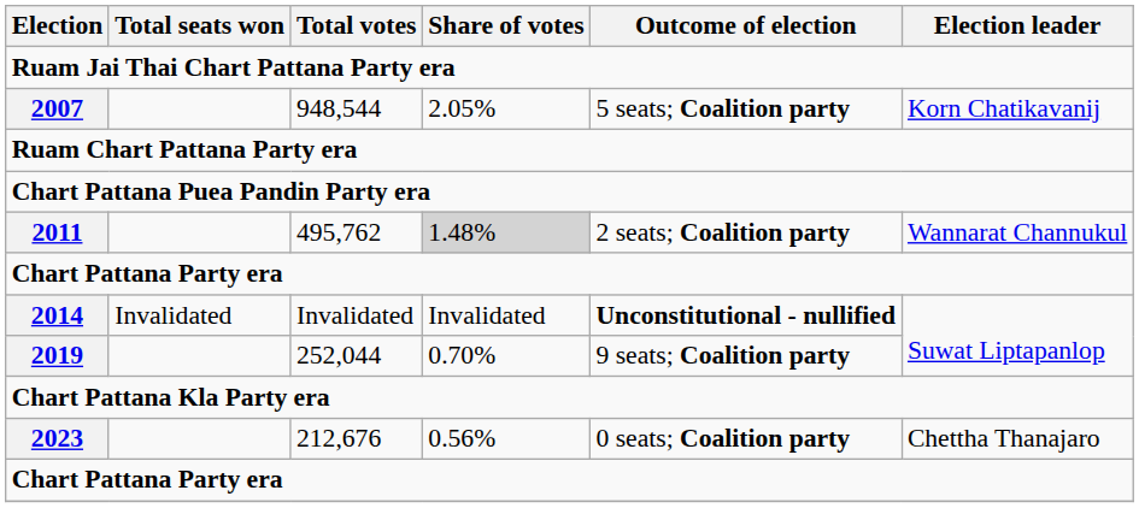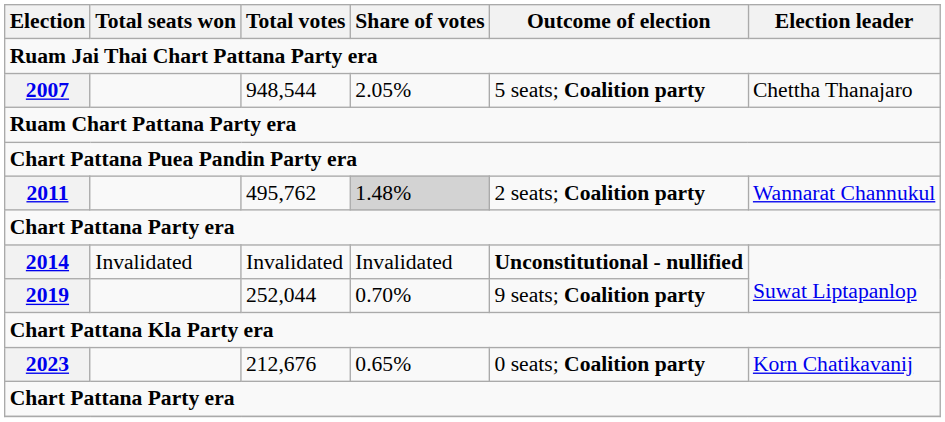2007 | Election leader: Korn Chatikavanij -> Chettha Thanajaro
2023 | Share of votes: 0.56% -> 0.65%
2023 | Election leader: Chettha Thanajaro -> Korn Chatikavanij
